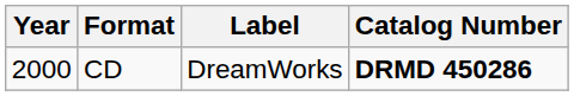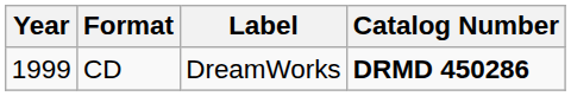CD | Year: 2000 -> 1999
